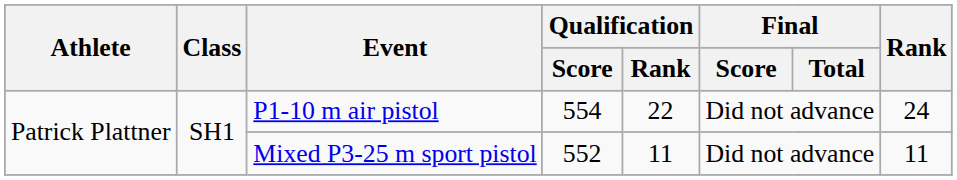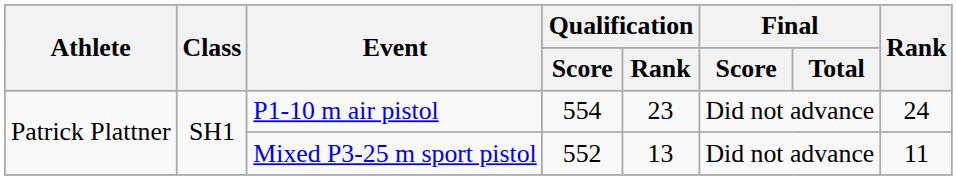P1-10 m air pistol | Qualification / Rank: 22 -> 23
Mixed P3-25 m sport pistol | Qualification / Rank: 11 -> 13
